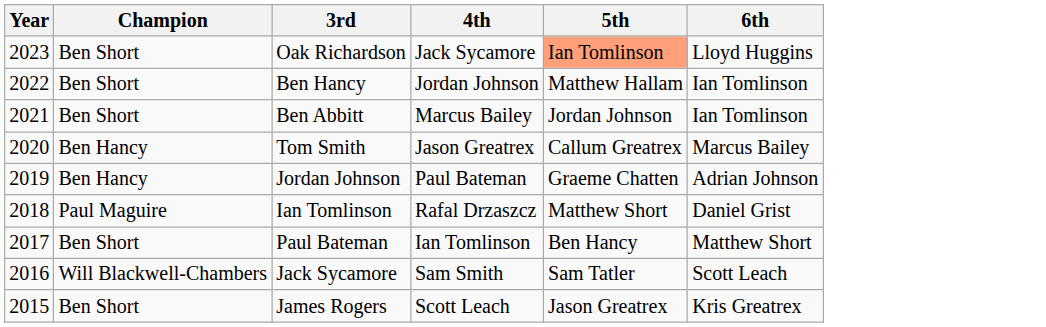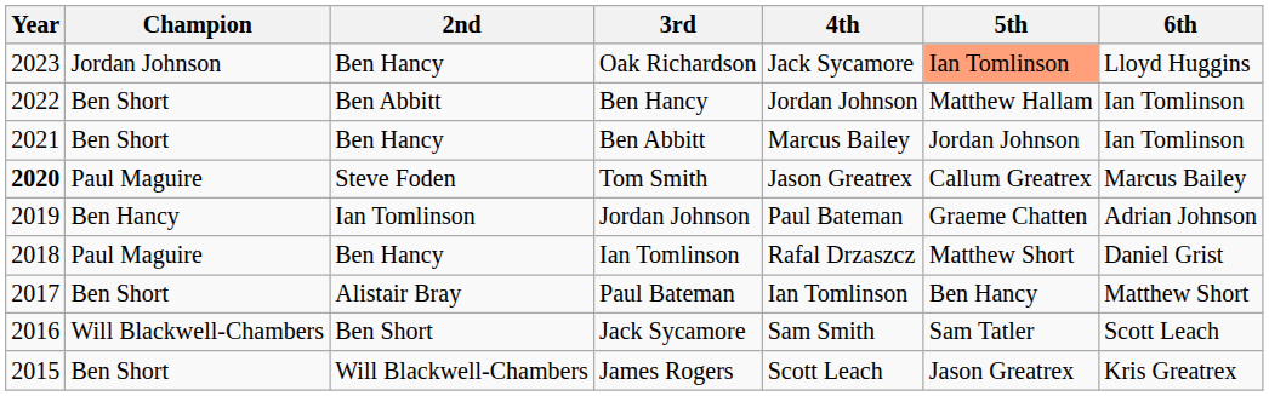+ column: 2nd | Ben Hancy | Ben Abbitt | Ben Hancy | Steve Foden | Ian Tomlinson | Ben Hancy | Alistair Bray | Ben Short | Will Blackwell-Chambers
Oak Richardson | Champion: Ben Short -> Jordan Johnson
Tom Smith | Year: normal -> bold
Tom Smith | Champion: Ben Hancy -> Paul Maguire
